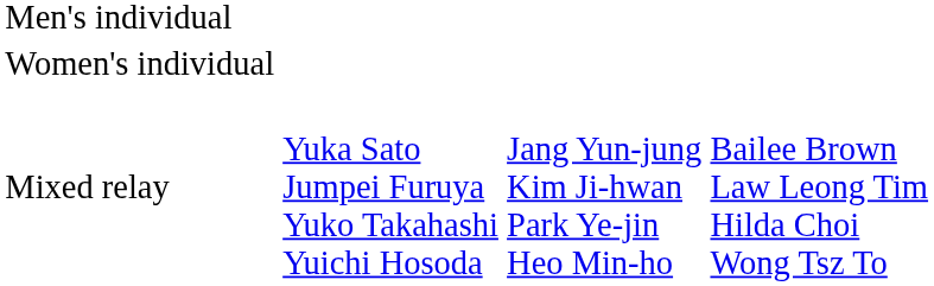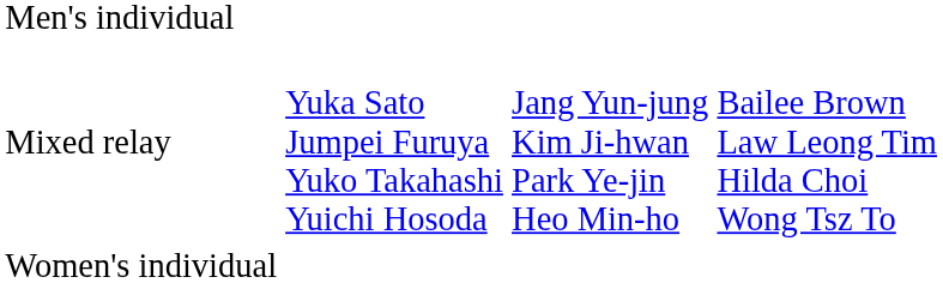rows swapped: Women's individual <-> Mixed relay
